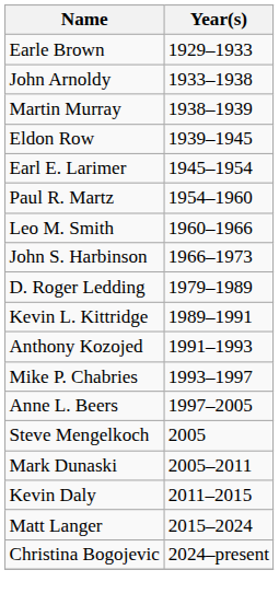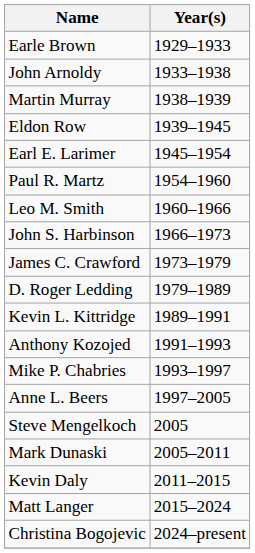+ row: James C. Crawford | 1973–1979
